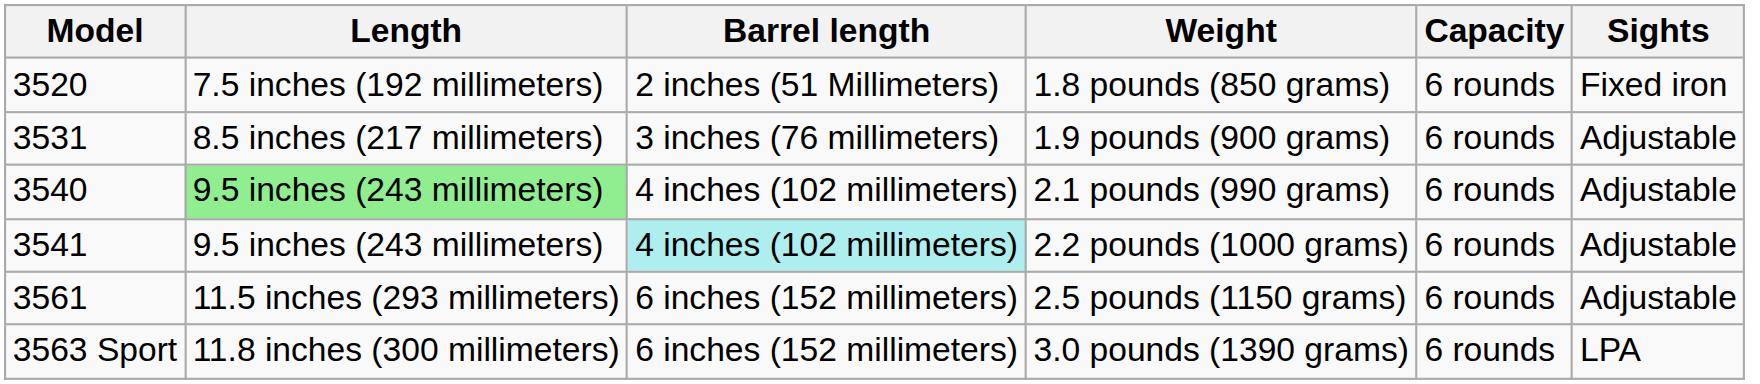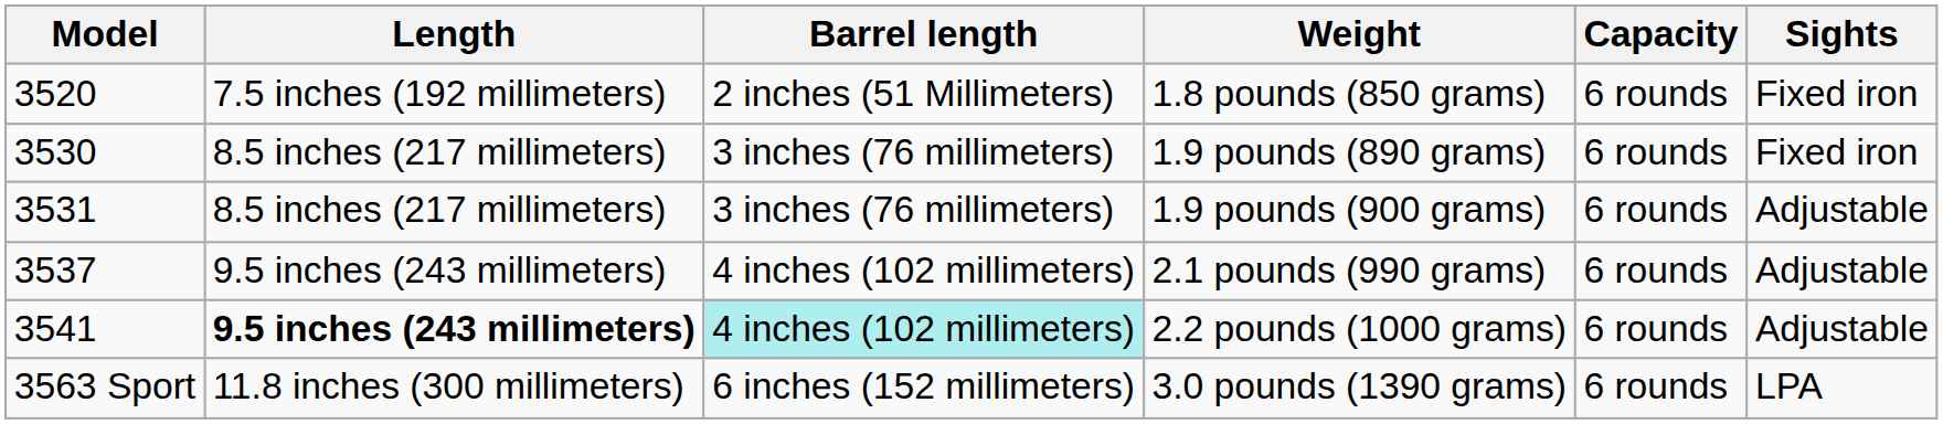+ row: 3530 | 8.5 inches (217 millimeters) | 3 inches (76 millimeters) | 1.9 pounds (890 grams) | 6 rounds | Fixed iron
2.1 pounds (990 grams) | Model: 3540 -> 3537
2.1 pounds (990 grams) | Length: lightgreen background -> no background
2.2 pounds (1000 grams) | Length: normal -> bold
- row: 3561 | 11.5 inches (293 millimeters) | 6 inches (152 millimeters) | 2.5 pounds (1150 grams) | 6 rounds | Adjustable
